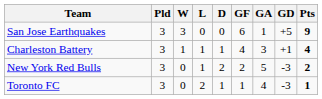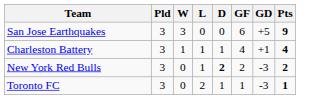- column: GA | 1 | 3 | 5 | 4
New York Red Bulls | D: normal -> bold
